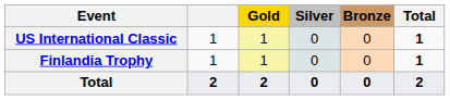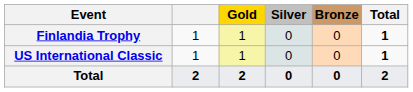rows swapped: US International Classic <-> Finlandia Trophy
